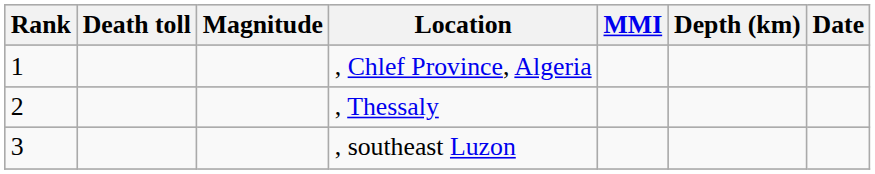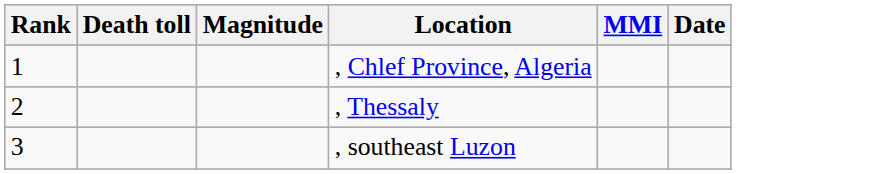- column: Depth (km)
